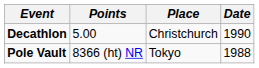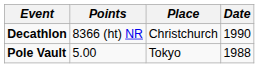Decathlon | Points: 5.00 -> 8366 (ht) NR
Pole Vault | Points: 8366 (ht) NR -> 5.00
